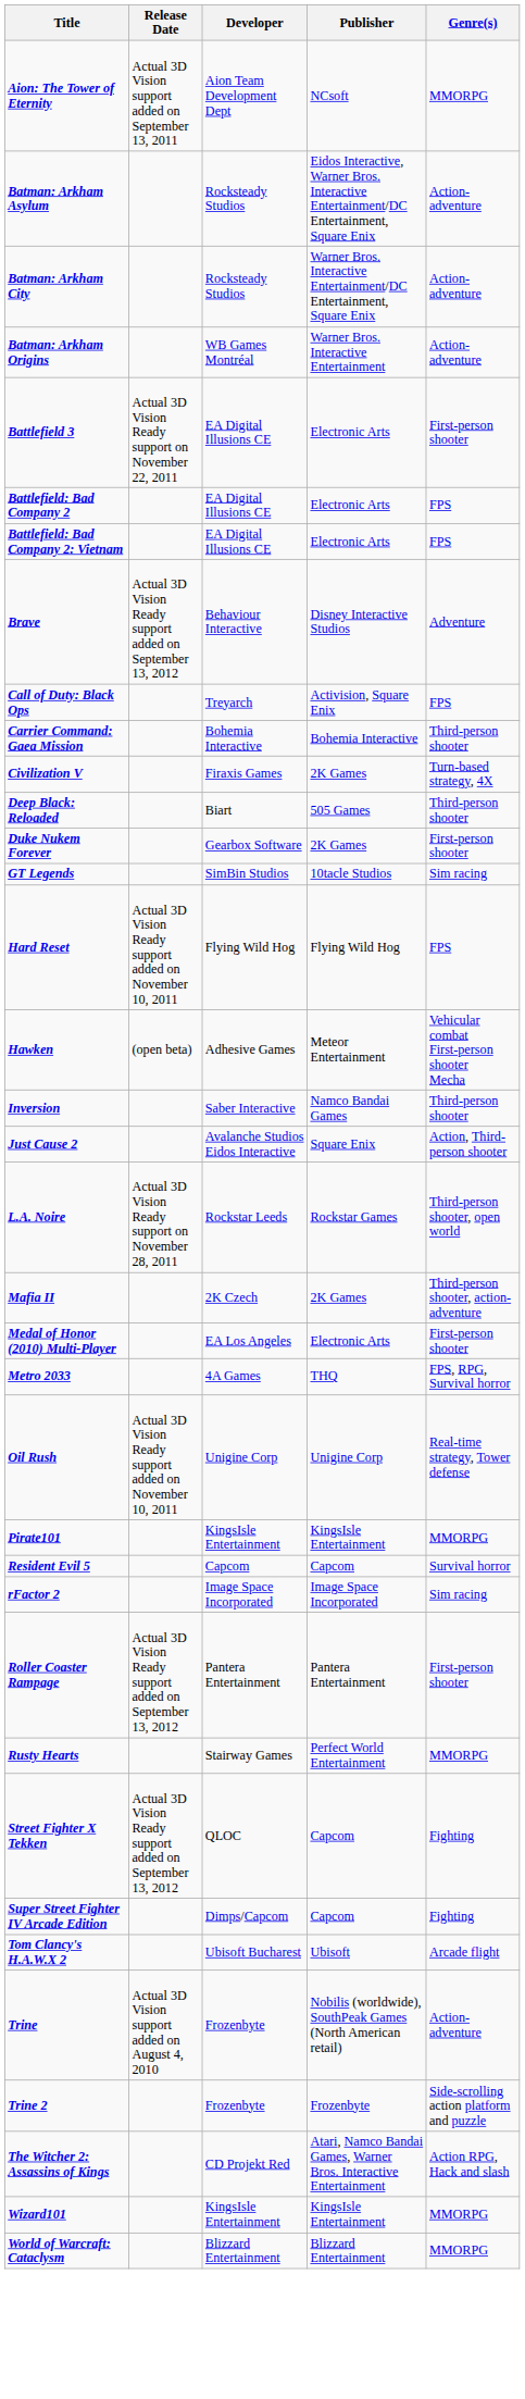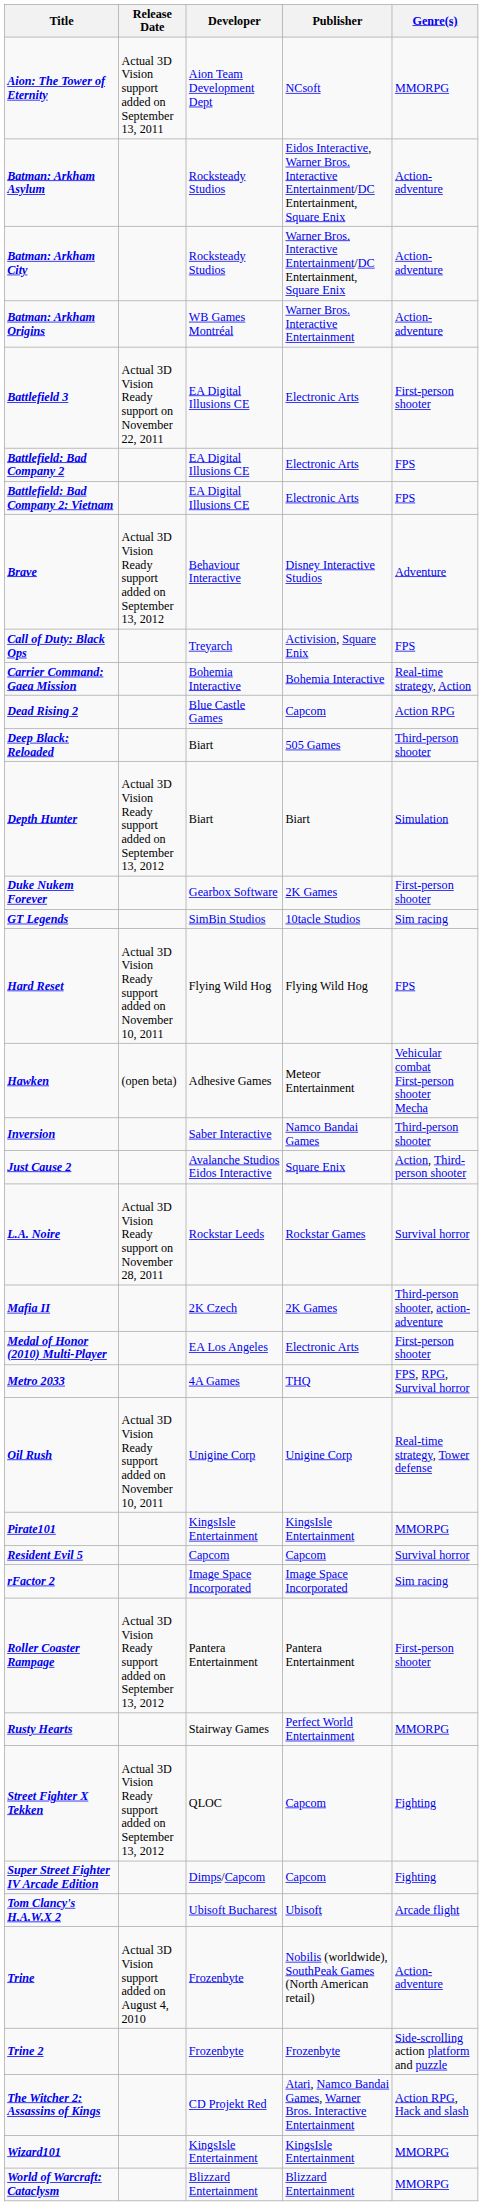Carrier Command: Gaea Mission | Genre(s): Third-person shooter -> Real-time strategy, Action
- row: Civilization V | Firaxis Games | 2K Games | Turn-based strategy, 4X
+ row: Dead Rising 2 | Blue Castle Games | Capcom | Action RPG
+ row: Depth Hunter | Actual 3D Vision Ready support added on September 13, 2012 | Biart | Biart | Simulation
L.A. Noire | Genre(s): Third-person shooter, open world -> Survival horror
